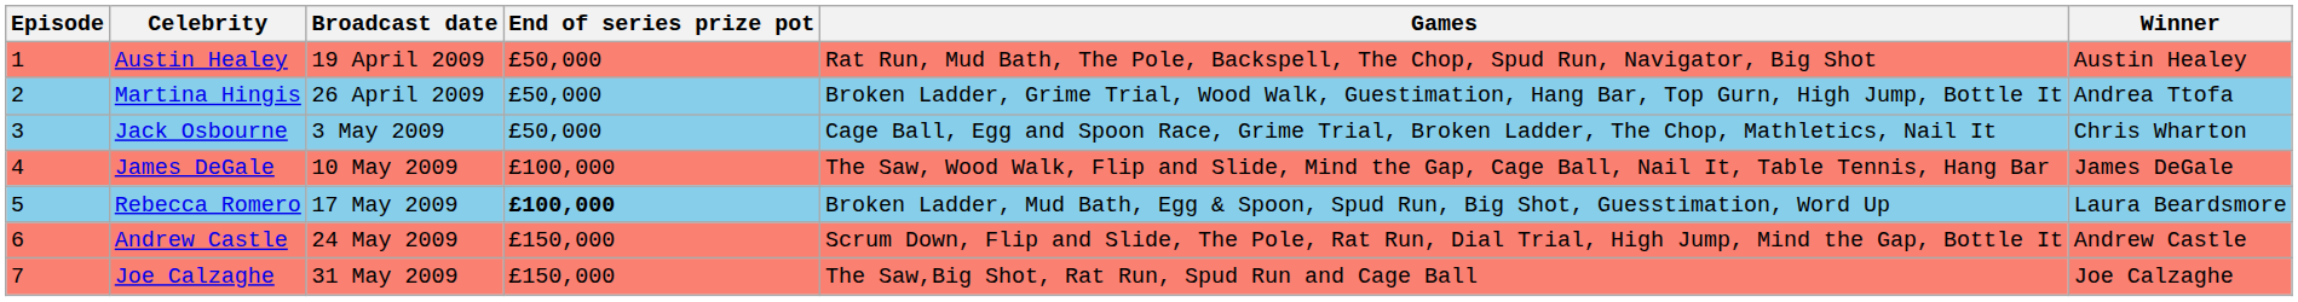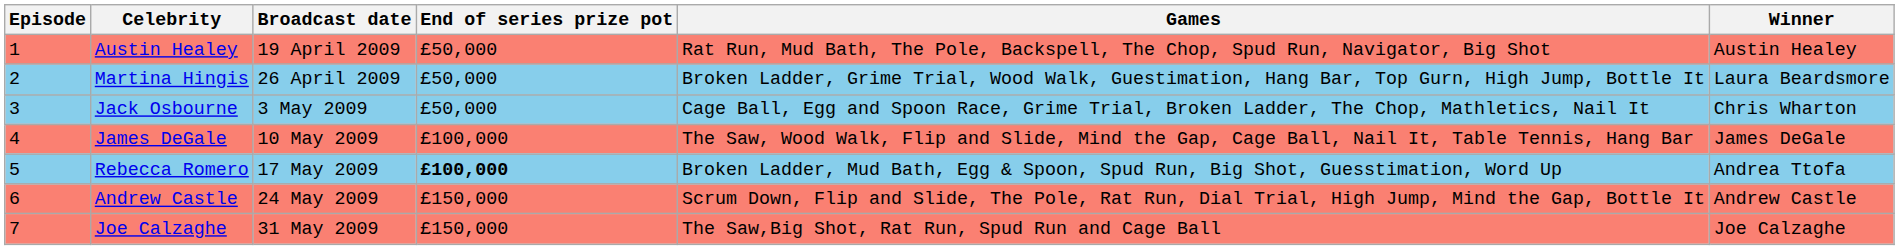Martina Hingis | Winner: Andrea Ttofa -> Laura Beardsmore
Rebecca Romero | Winner: Laura Beardsmore -> Andrea Ttofa
